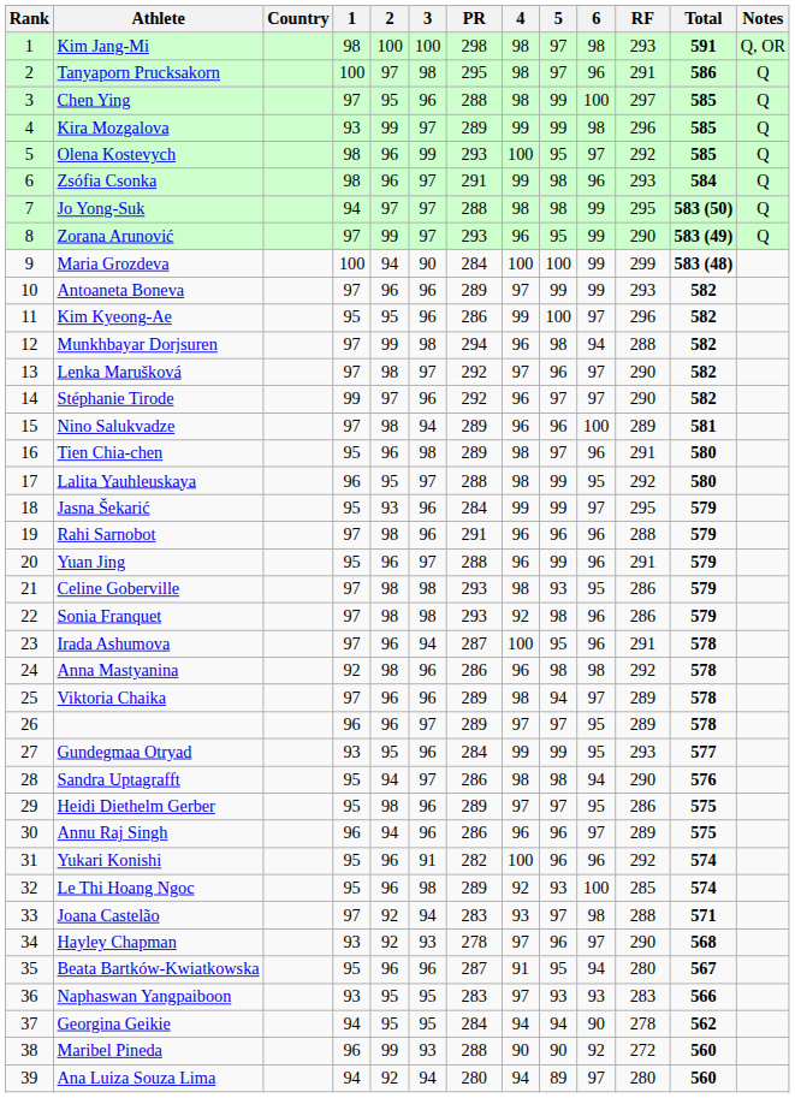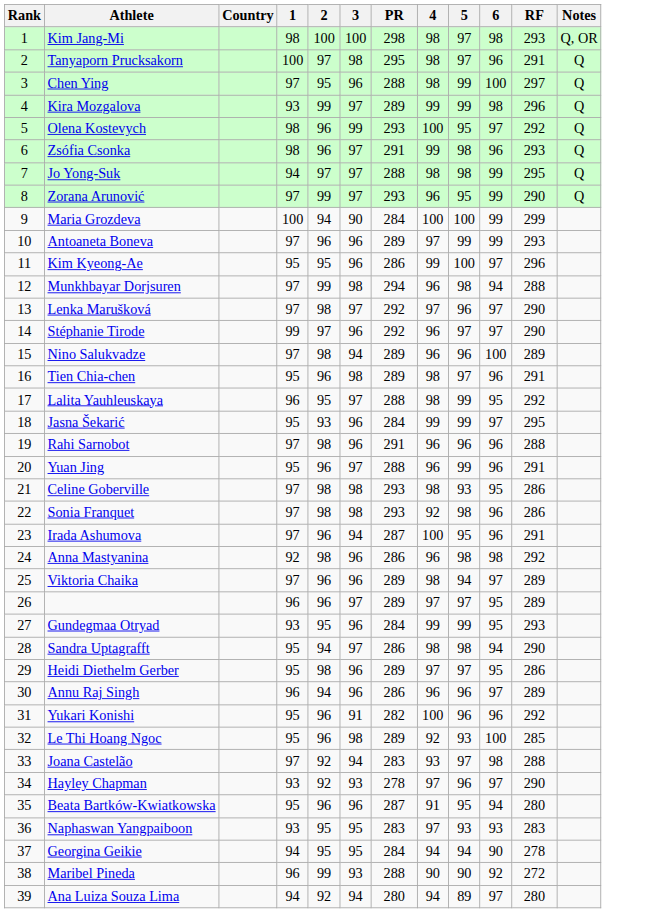- column: Total | 591 | 586 | 585 | 585 | 585 | 584 | 583 (50) | 583 (49) | 583 (48) | 582 | 582 | 582 | 582 | 582 | 581 | 580 | 580 | 579 | 579 | 579 | 579 | 579 | 578 | 578 | 578 | 578 | 577 | 576 | 575 | 575 | 574 | 574 | 571 | 568 | 567 | 566 | 562 | 560 | 560
